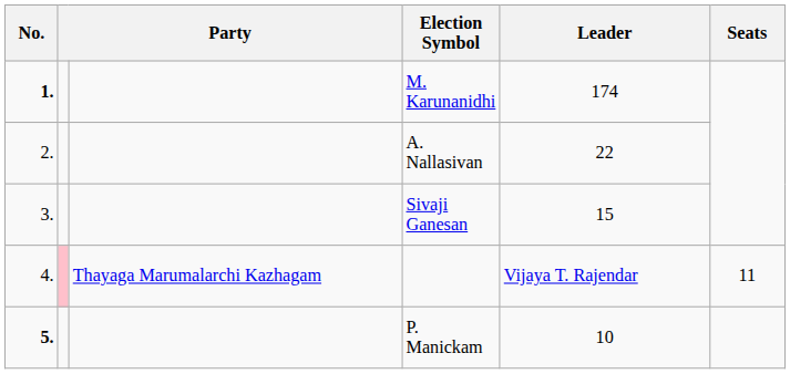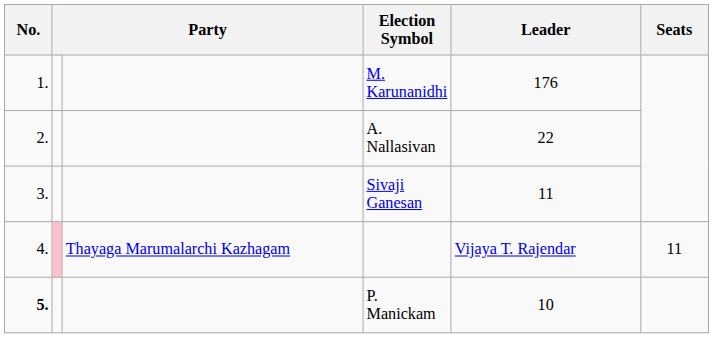M. Karunanidhi | No.: bold -> normal
M. Karunanidhi | Leader: 174 -> 176
Sivaji Ganesan | Leader: 15 -> 11
